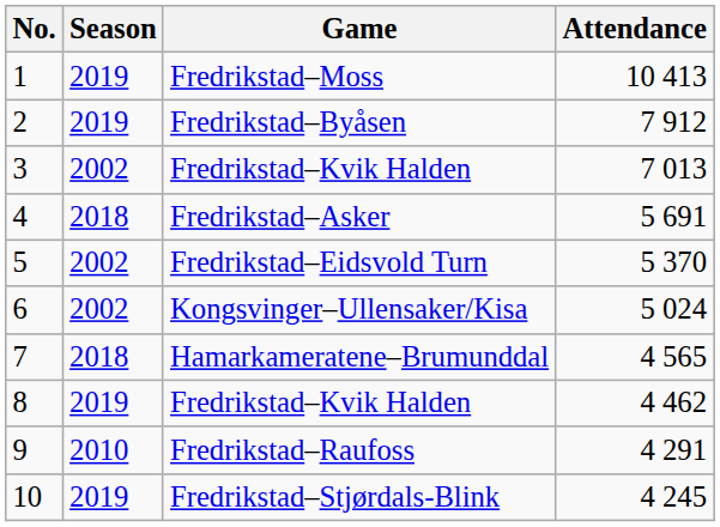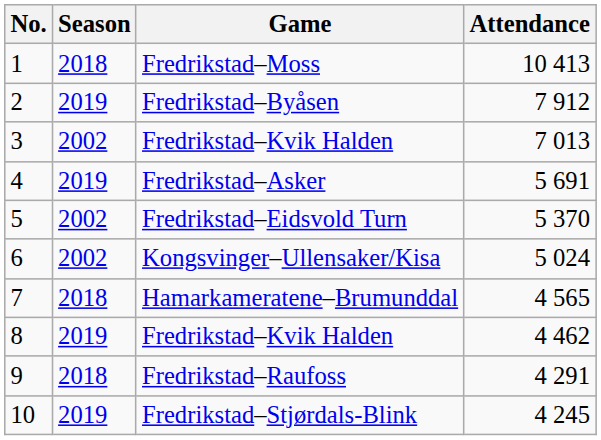Fredrikstad–Moss | Season: 2019 -> 2018
Fredrikstad–Asker | Season: 2018 -> 2019
Fredrikstad–Raufoss | Season: 2010 -> 2018
